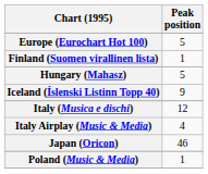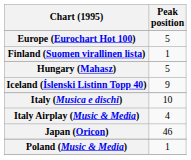Italy (Musica e dischi) | Peak position: 12 -> 10
